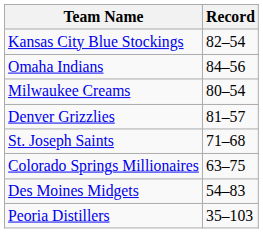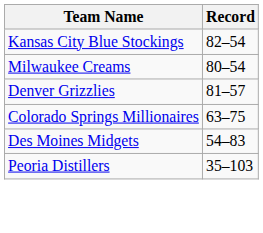- row: Omaha Indians | 84–56
- row: St. Joseph Saints | 71–68
